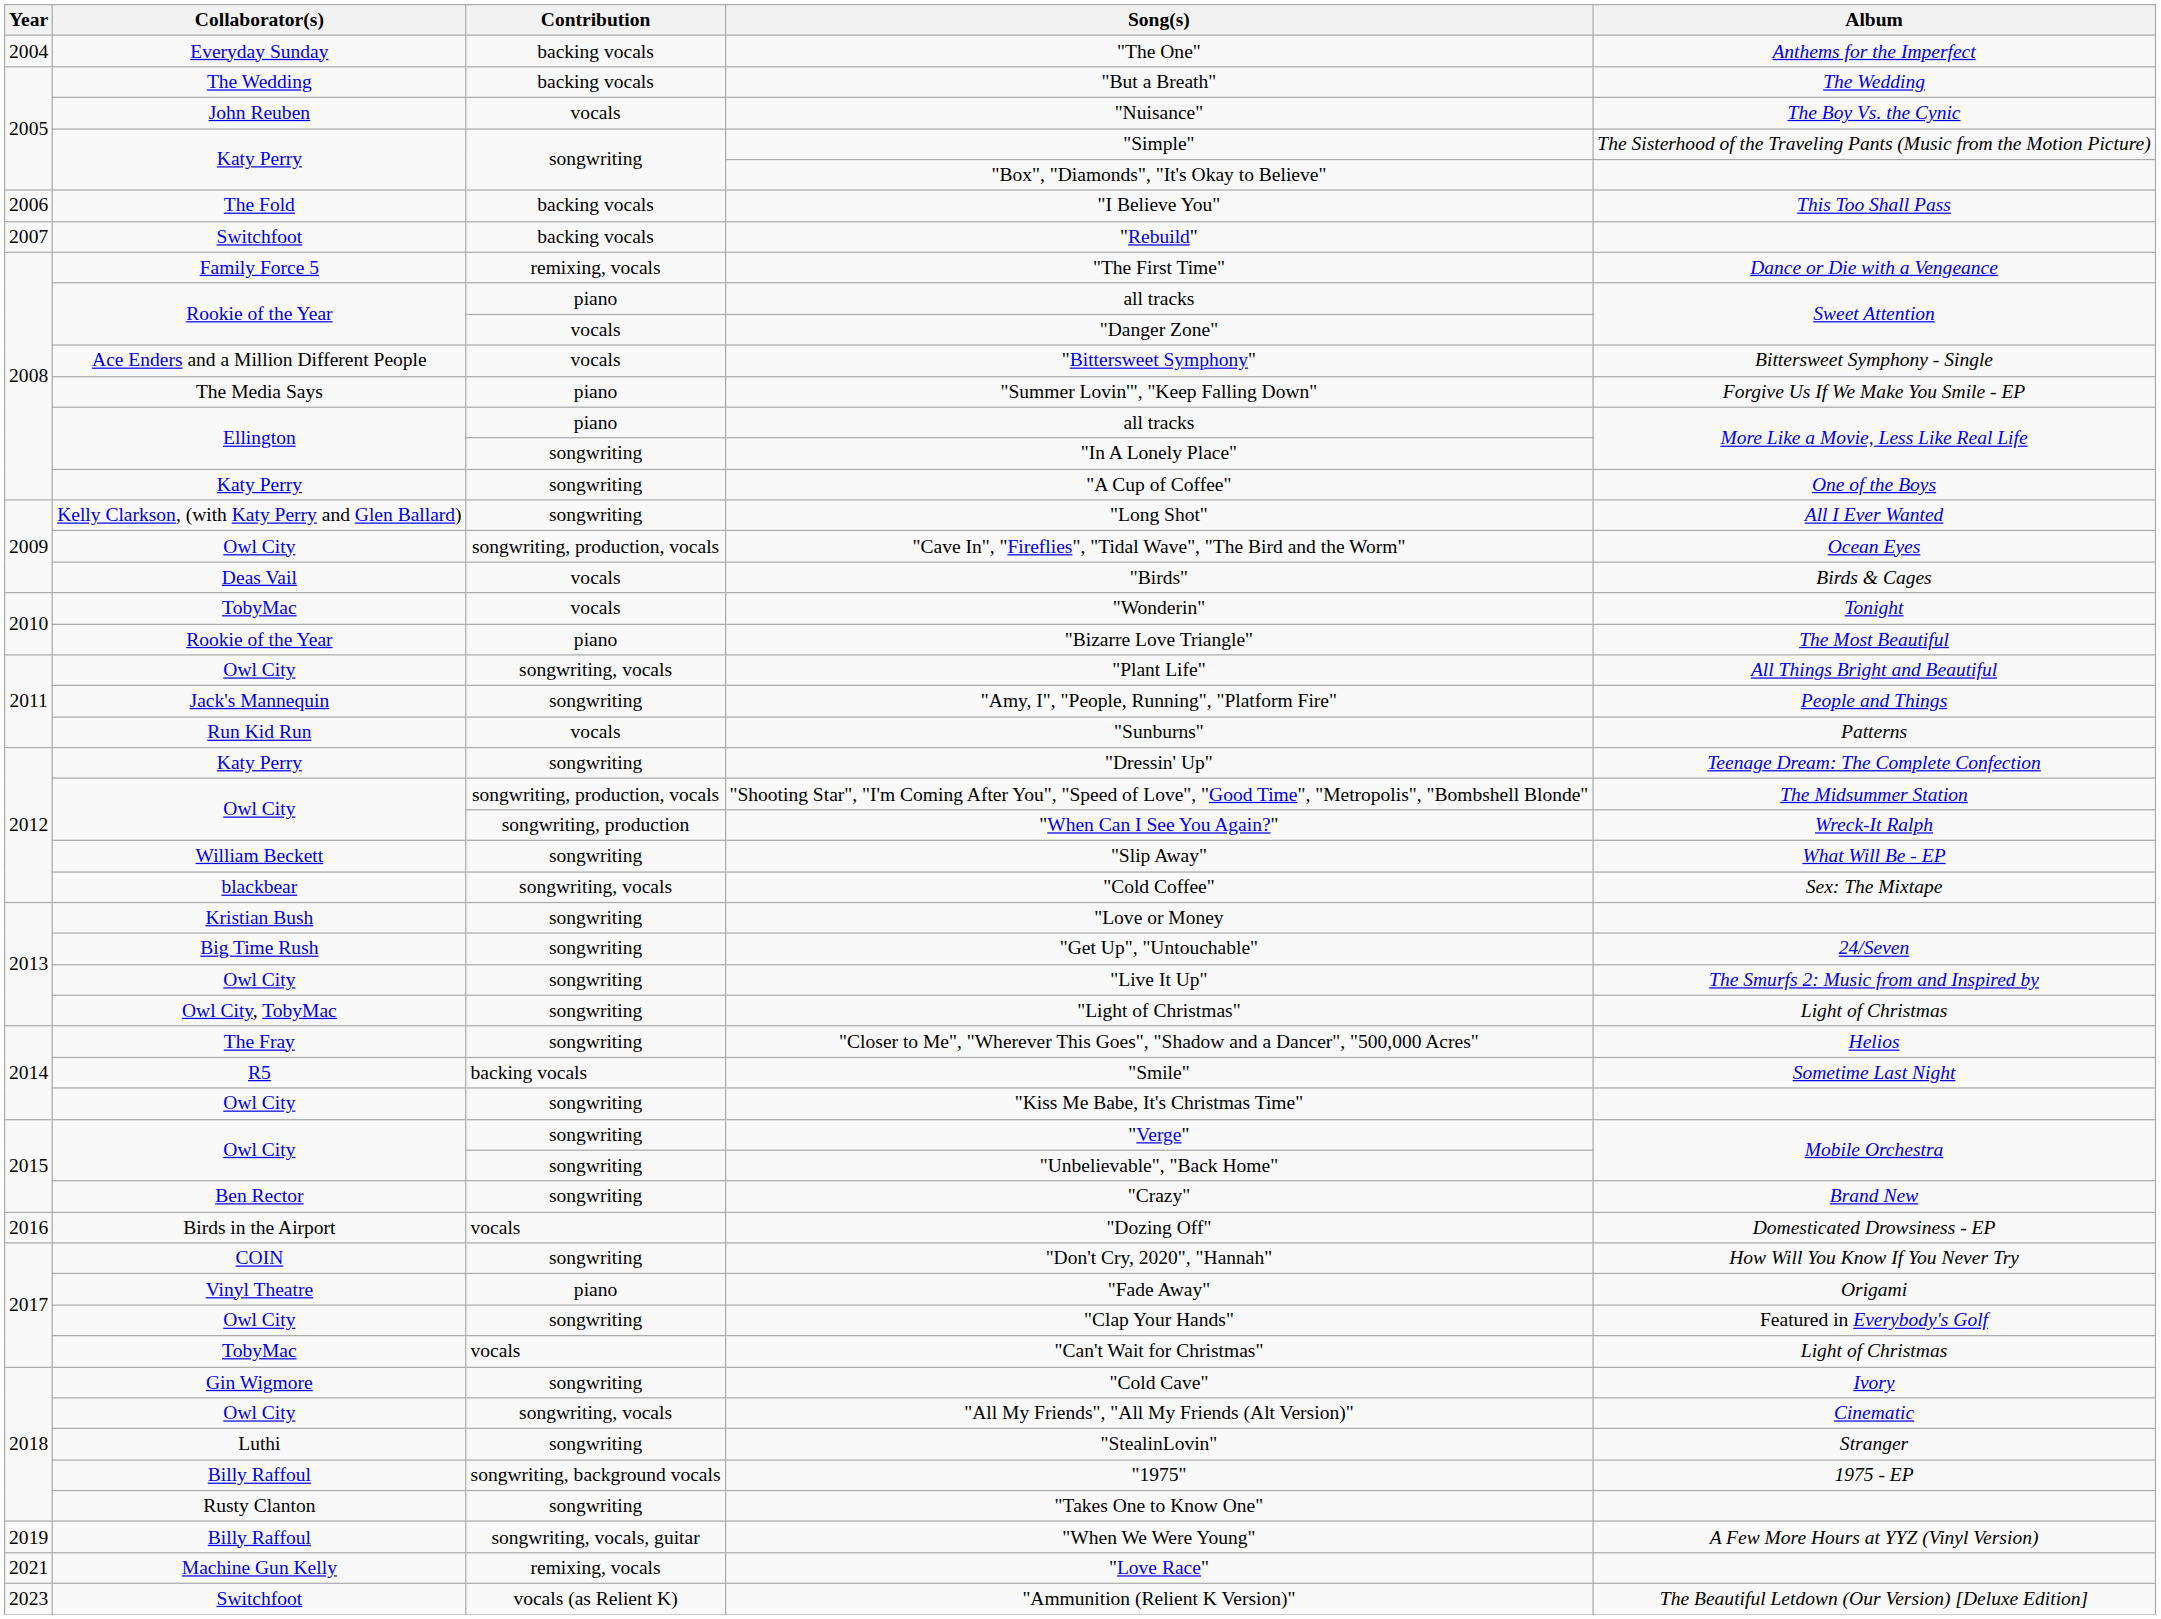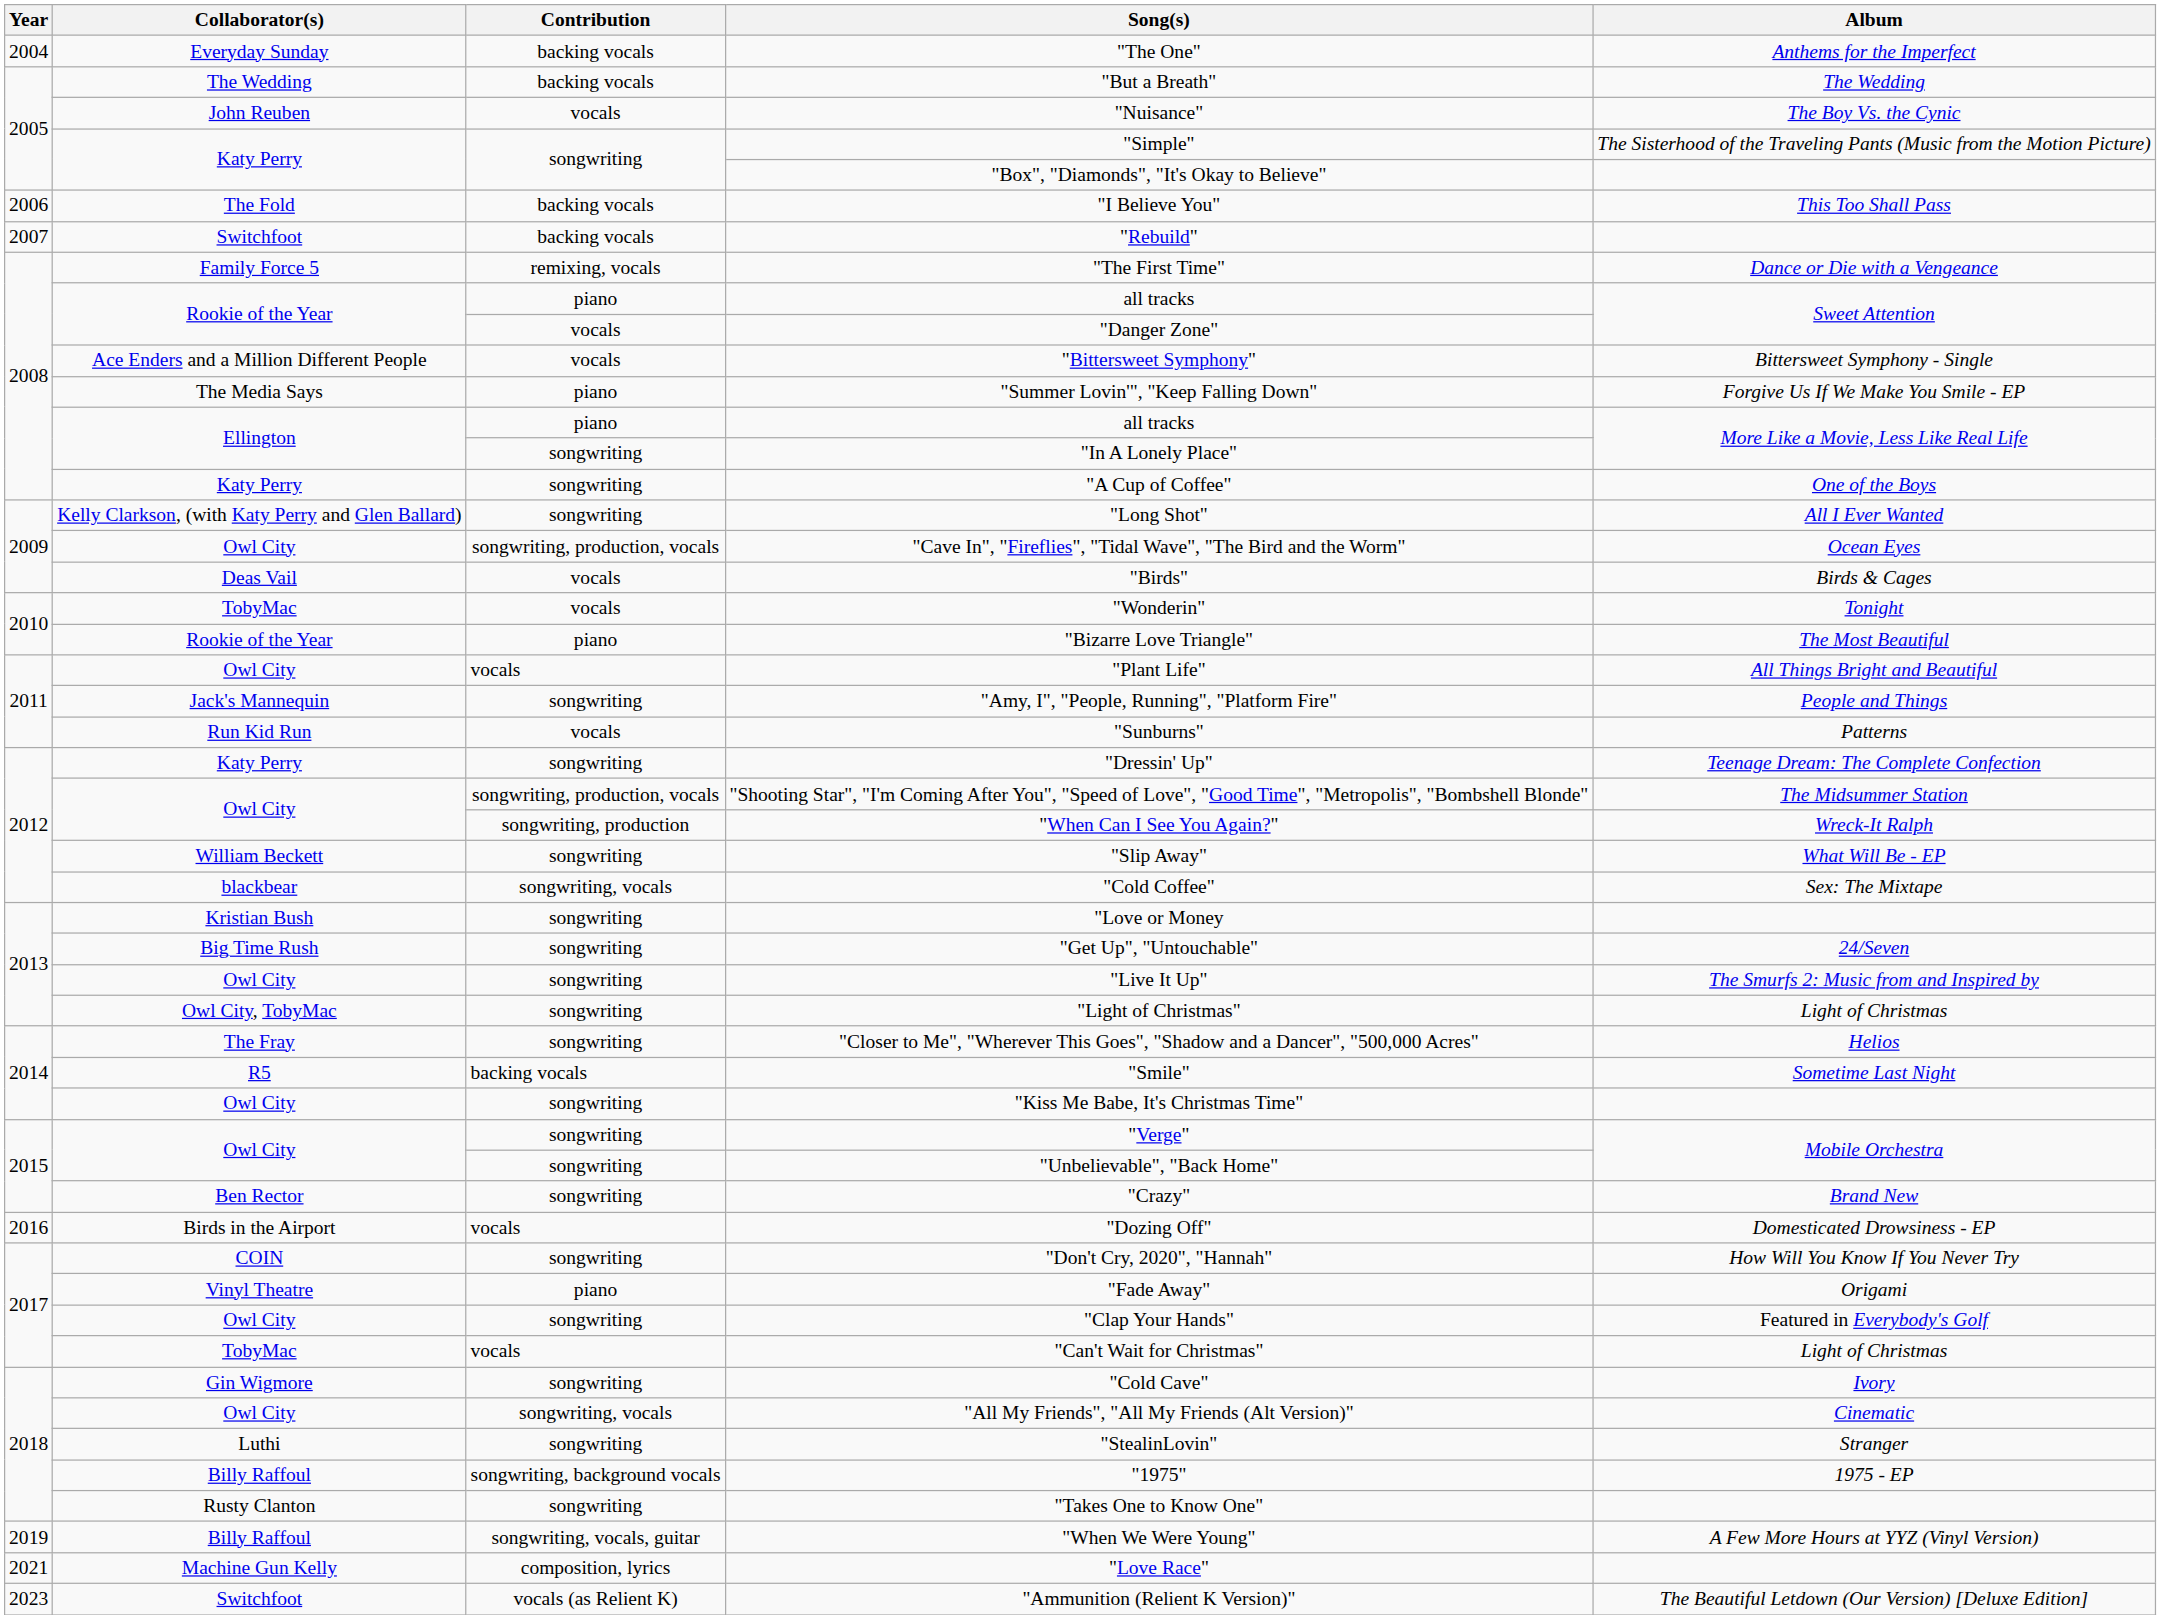"Plant Life" | Contribution: songwriting, vocals -> vocals
"Love Race" | Contribution: remixing, vocals -> composition, lyrics
